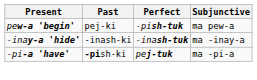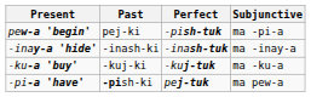pew-a 'begin' | Subjunctive: ma pew-a -> ma -pi-a
+ row: -ku-a 'buy' | -kuj-ki | -kuj-tuk | ma -ku-a
-pi-a 'have' | Subjunctive: ma -pi-a -> ma pew-a
